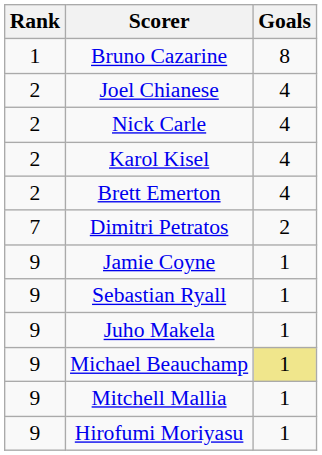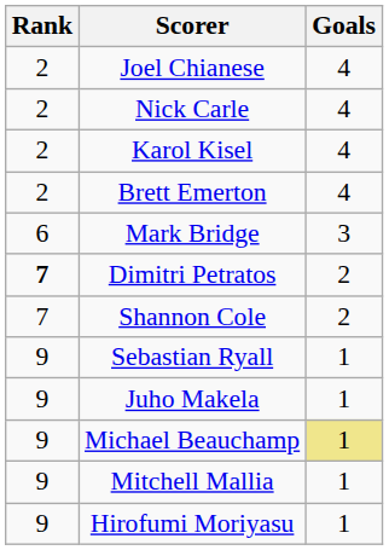- row: 1 | Bruno Cazarine | 8
+ row: 6 | Mark Bridge | 3
Dimitri Petratos | Rank: normal -> bold
+ row: 7 | Shannon Cole | 2
- row: 9 | Jamie Coyne | 1
